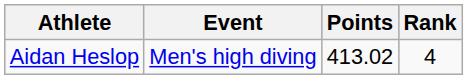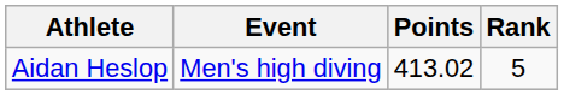Aidan Heslop | Rank: 4 -> 5
